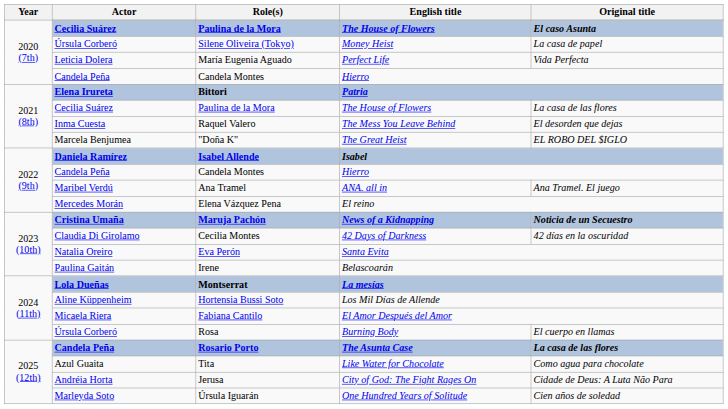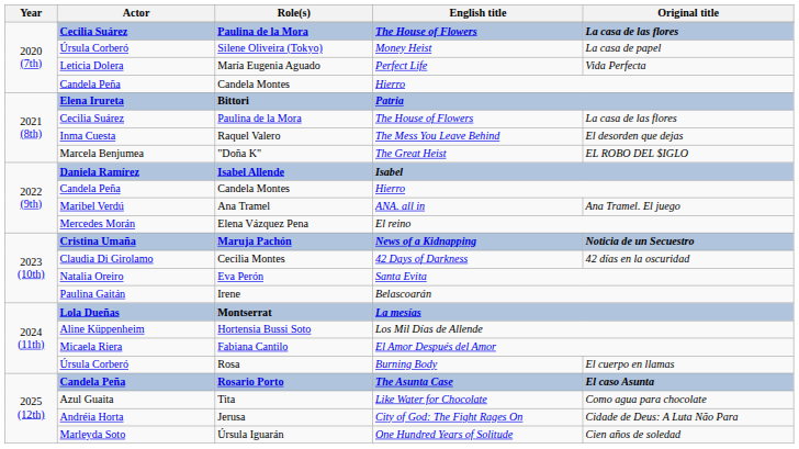2020 (7th) / Paulina de la Mora | Original title: El caso Asunta -> La casa de las flores
Rosario Porto | Original title: La casa de las flores -> El caso Asunta
